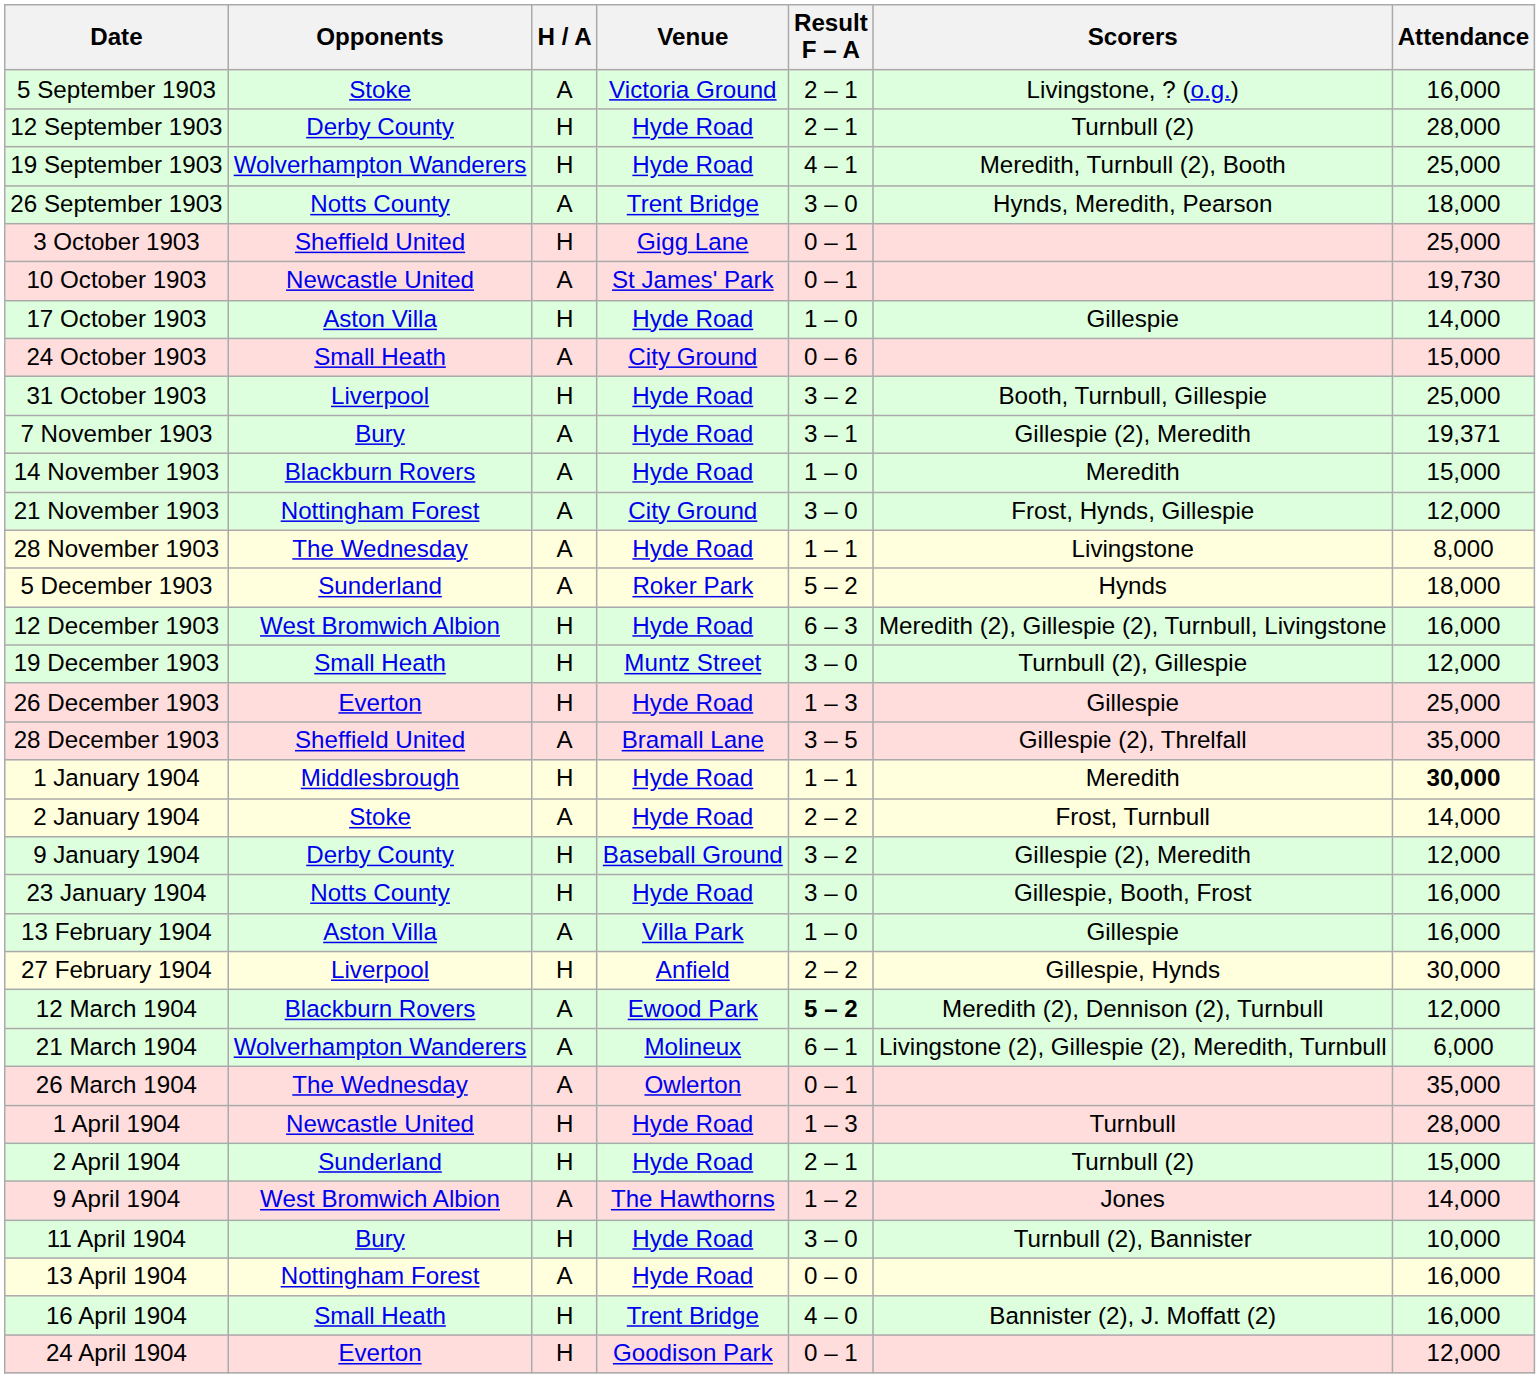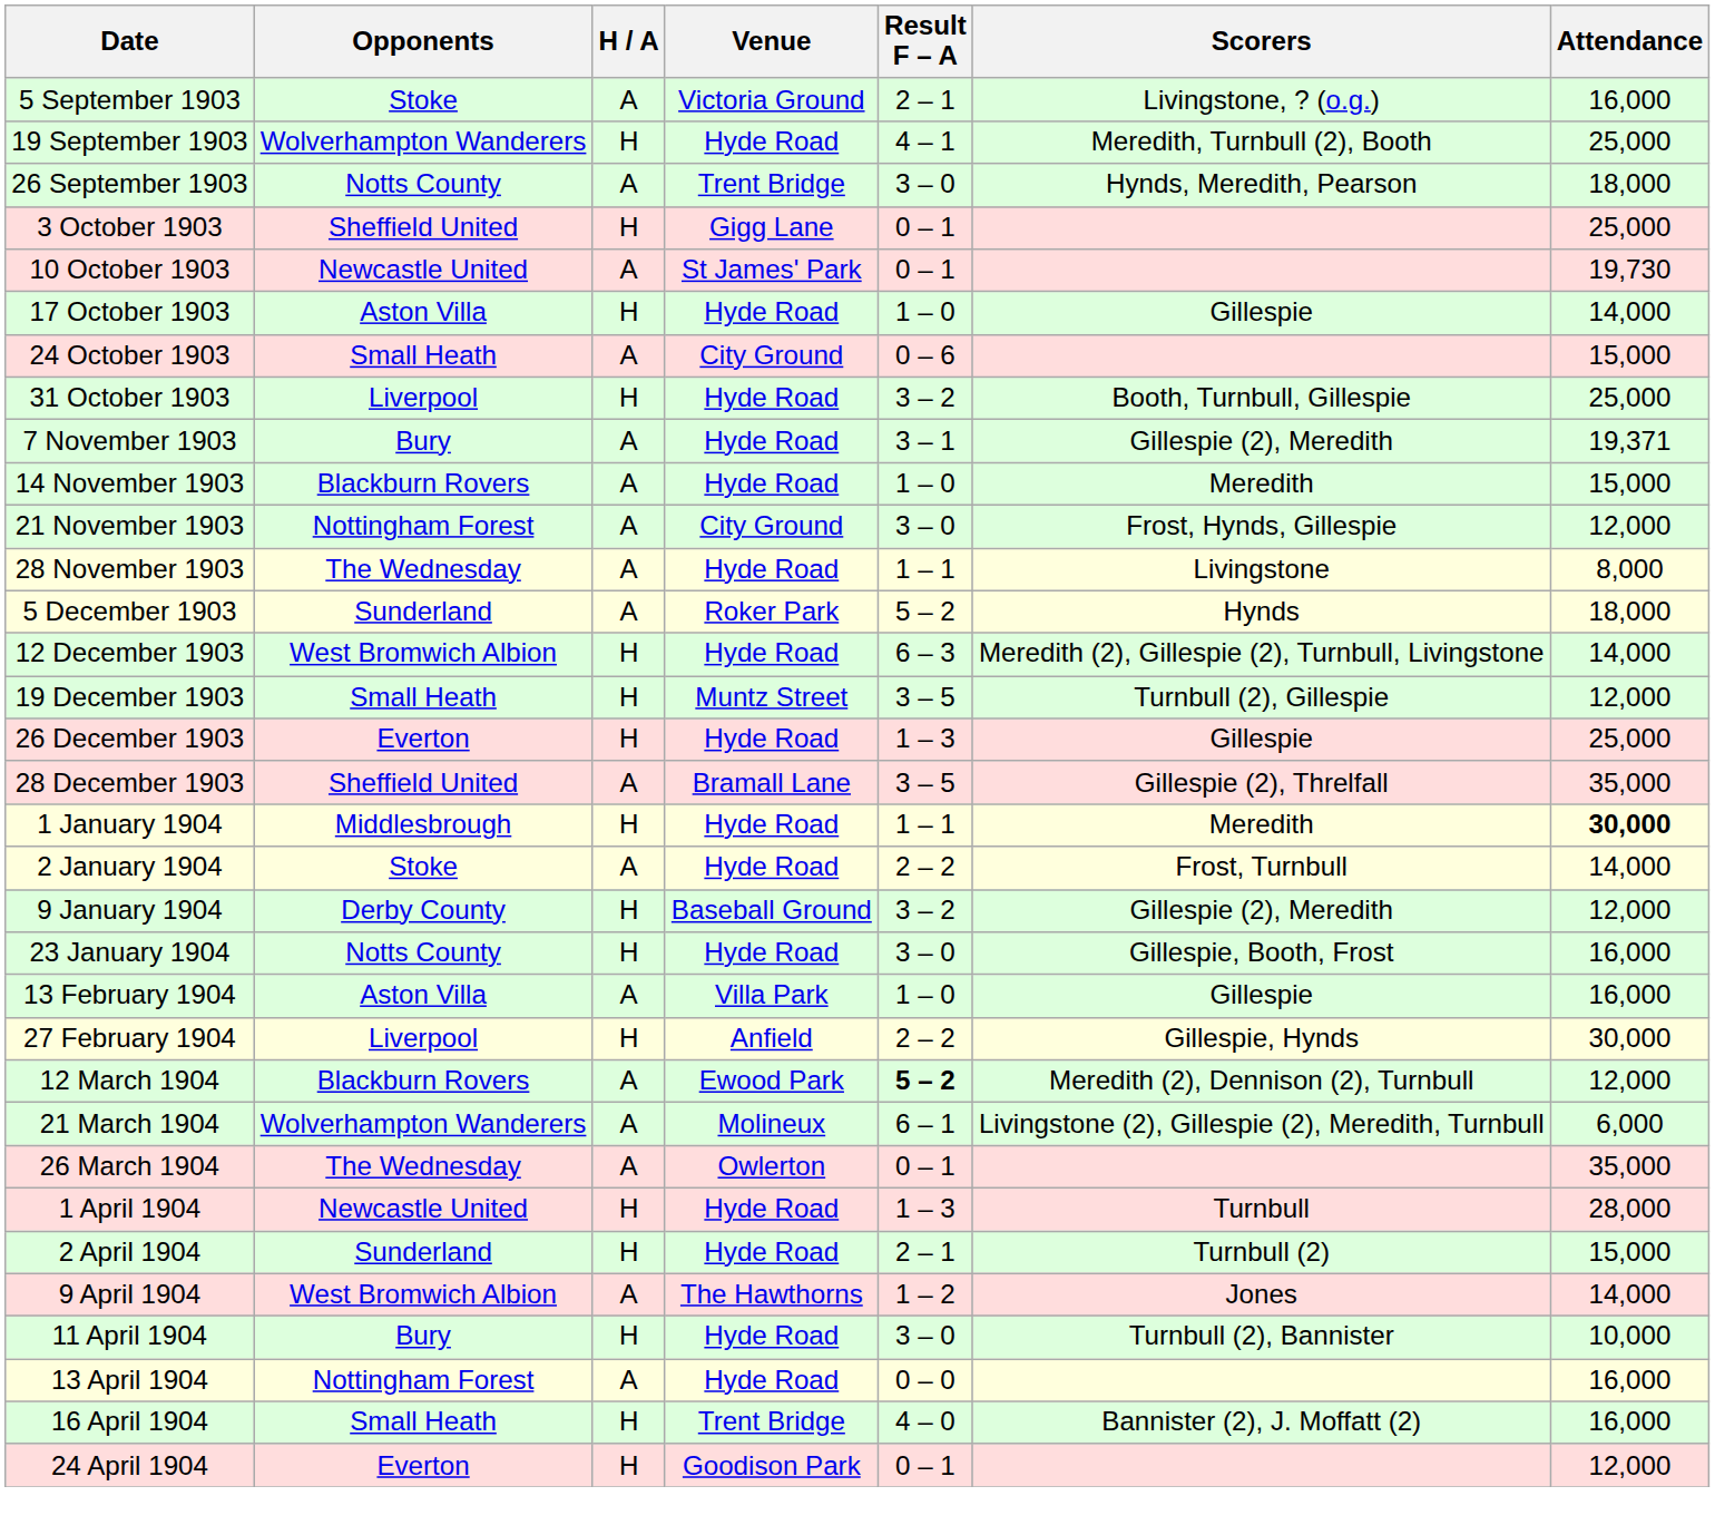- row: 12 September 1903 | Derby County | H | Hyde Road | 2 – 1 | Turnbull (2) | 28,000
12 December 1903 | Attendance: 16,000 -> 14,000
19 December 1903 | Result F – A: 3 – 0 -> 3 – 5
